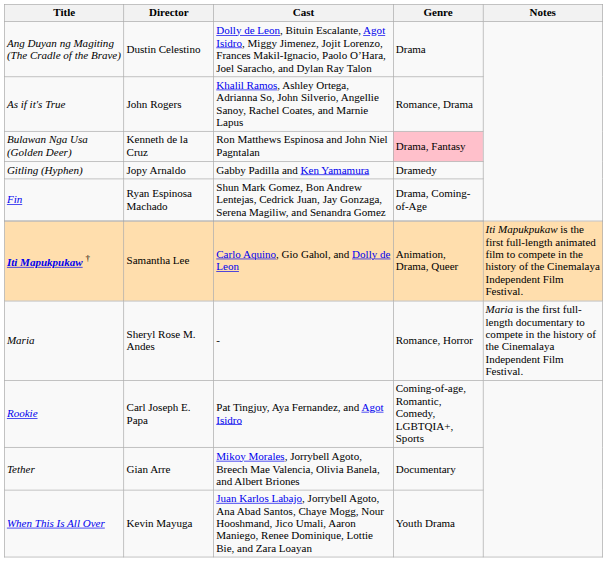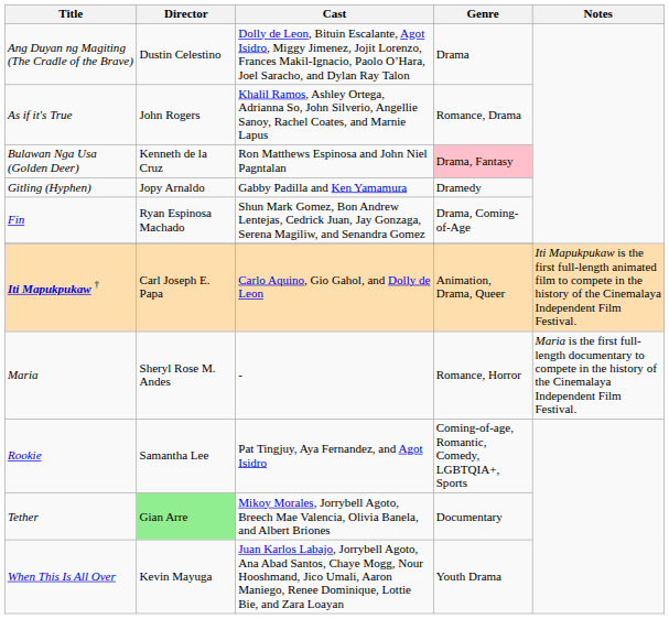Iti Mapukpukaw † | Director: Samantha Lee -> Carl Joseph E. Papa
Rookie | Director: Carl Joseph E. Papa -> Samantha Lee
Tether | Director: no background -> lightgreen background
